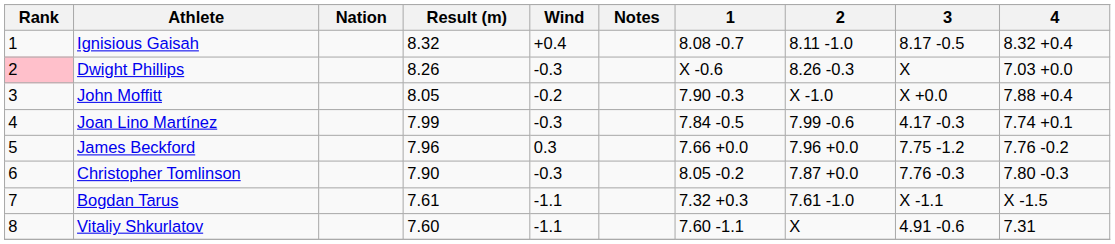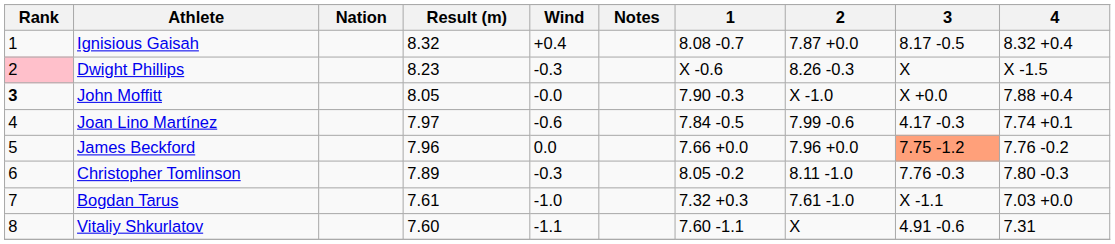Ignisious Gaisah | 2: 8.11 -1.0 -> 7.87 +0.0
Dwight Phillips | Result (m): 8.26 -> 8.23
Dwight Phillips | 4: 7.03 +0.0 -> X -1.5
John Moffitt | Rank: normal -> bold
John Moffitt | Wind: -0.2 -> -0.0
Joan Lino Martínez | Result (m): 7.99 -> 7.97
Joan Lino Martínez | Wind: -0.3 -> -0.6
James Beckford | Wind: 0.3 -> 0.0
James Beckford | 3: no background -> lightsalmon background
Christopher Tomlinson | Result (m): 7.90 -> 7.89
Christopher Tomlinson | 2: 7.87 +0.0 -> 8.11 -1.0
Bogdan Tarus | Wind: -1.1 -> -1.0
Bogdan Tarus | 4: X -1.5 -> 7.03 +0.0
